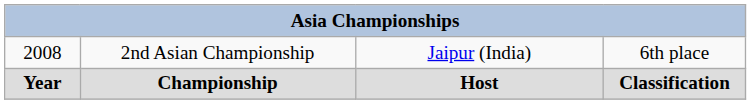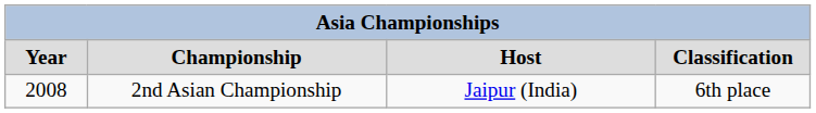rows swapped: Year <-> 2008
